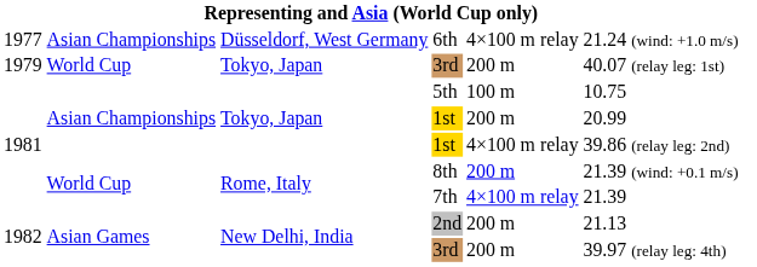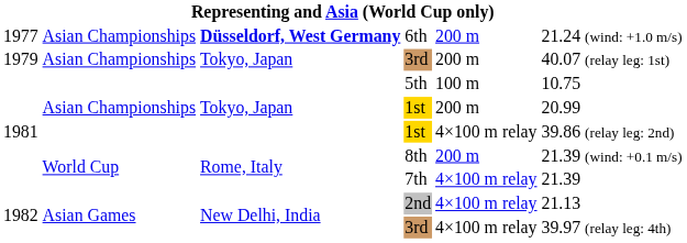6th | column 3: normal -> bold
6th | column 5: 4×100 m relay -> 200 m
1979 / 3rd | column 2: World Cup -> Asian Championships
2nd | column 5: 200 m -> 4×100 m relay
1982 / 3rd | column 5: 200 m -> 4×100 m relay
